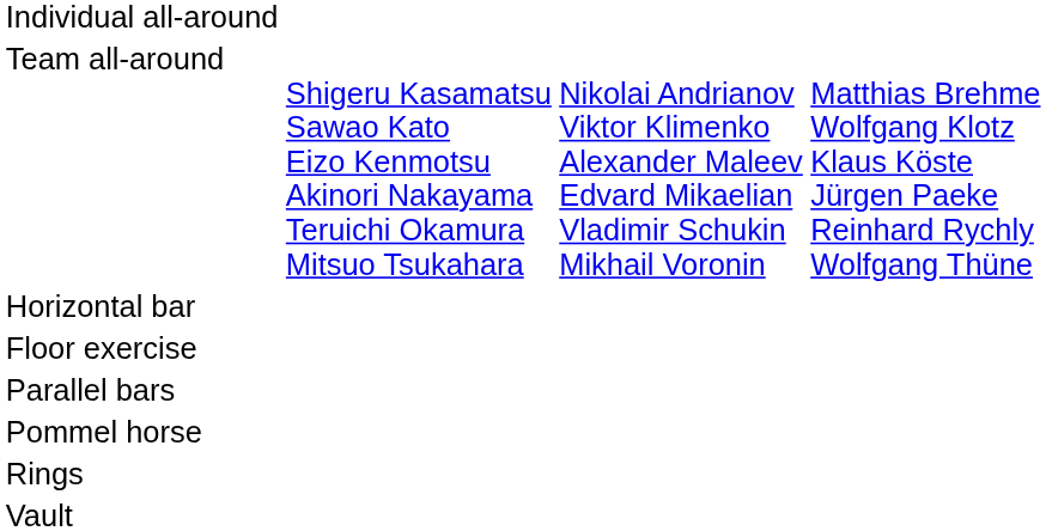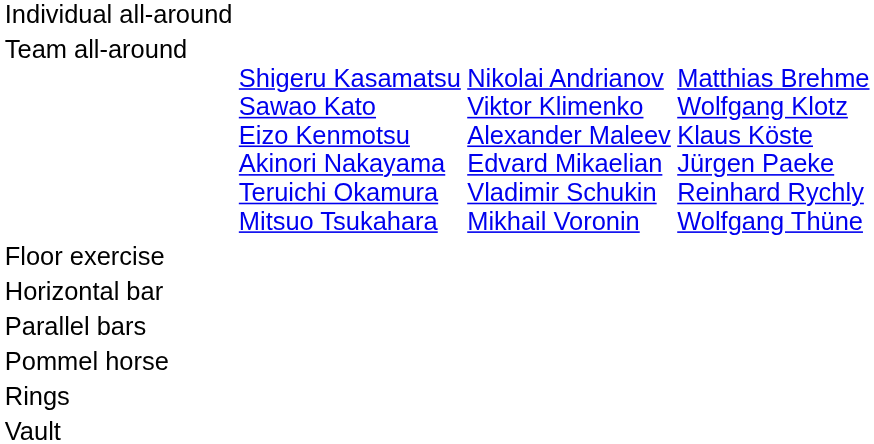rows swapped: Floor exercise <-> Horizontal bar
